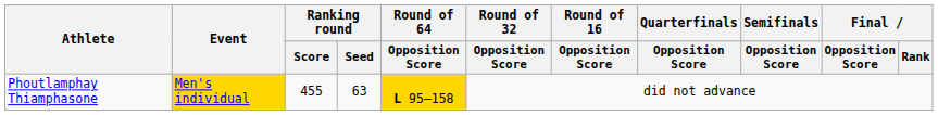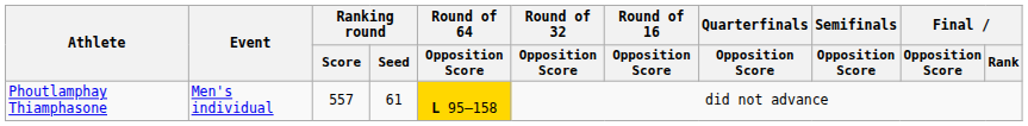Phoutlamphay Thiamphasone | Event: gold background -> no background
Phoutlamphay Thiamphasone | Ranking round / Score: 455 -> 557
Phoutlamphay Thiamphasone | Ranking round / Seed: 63 -> 61
